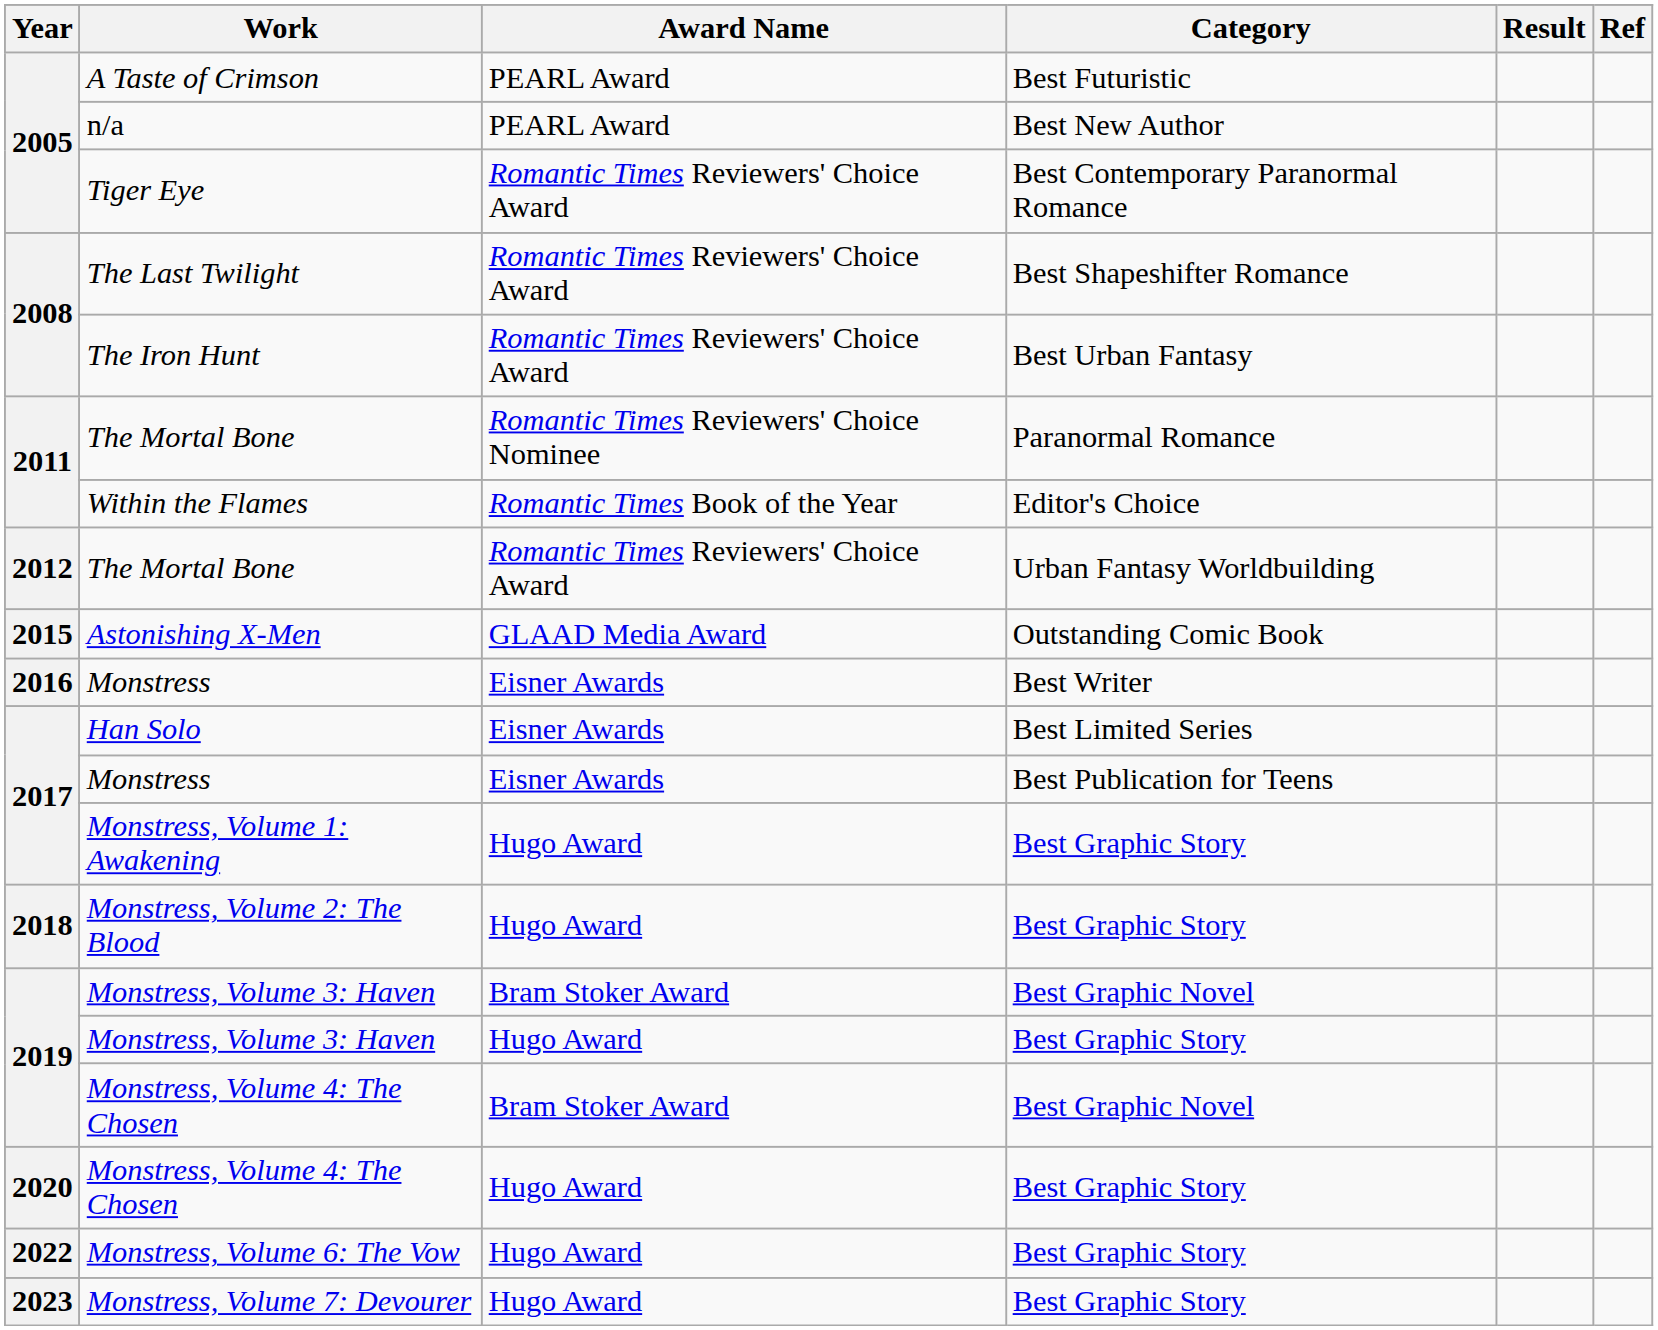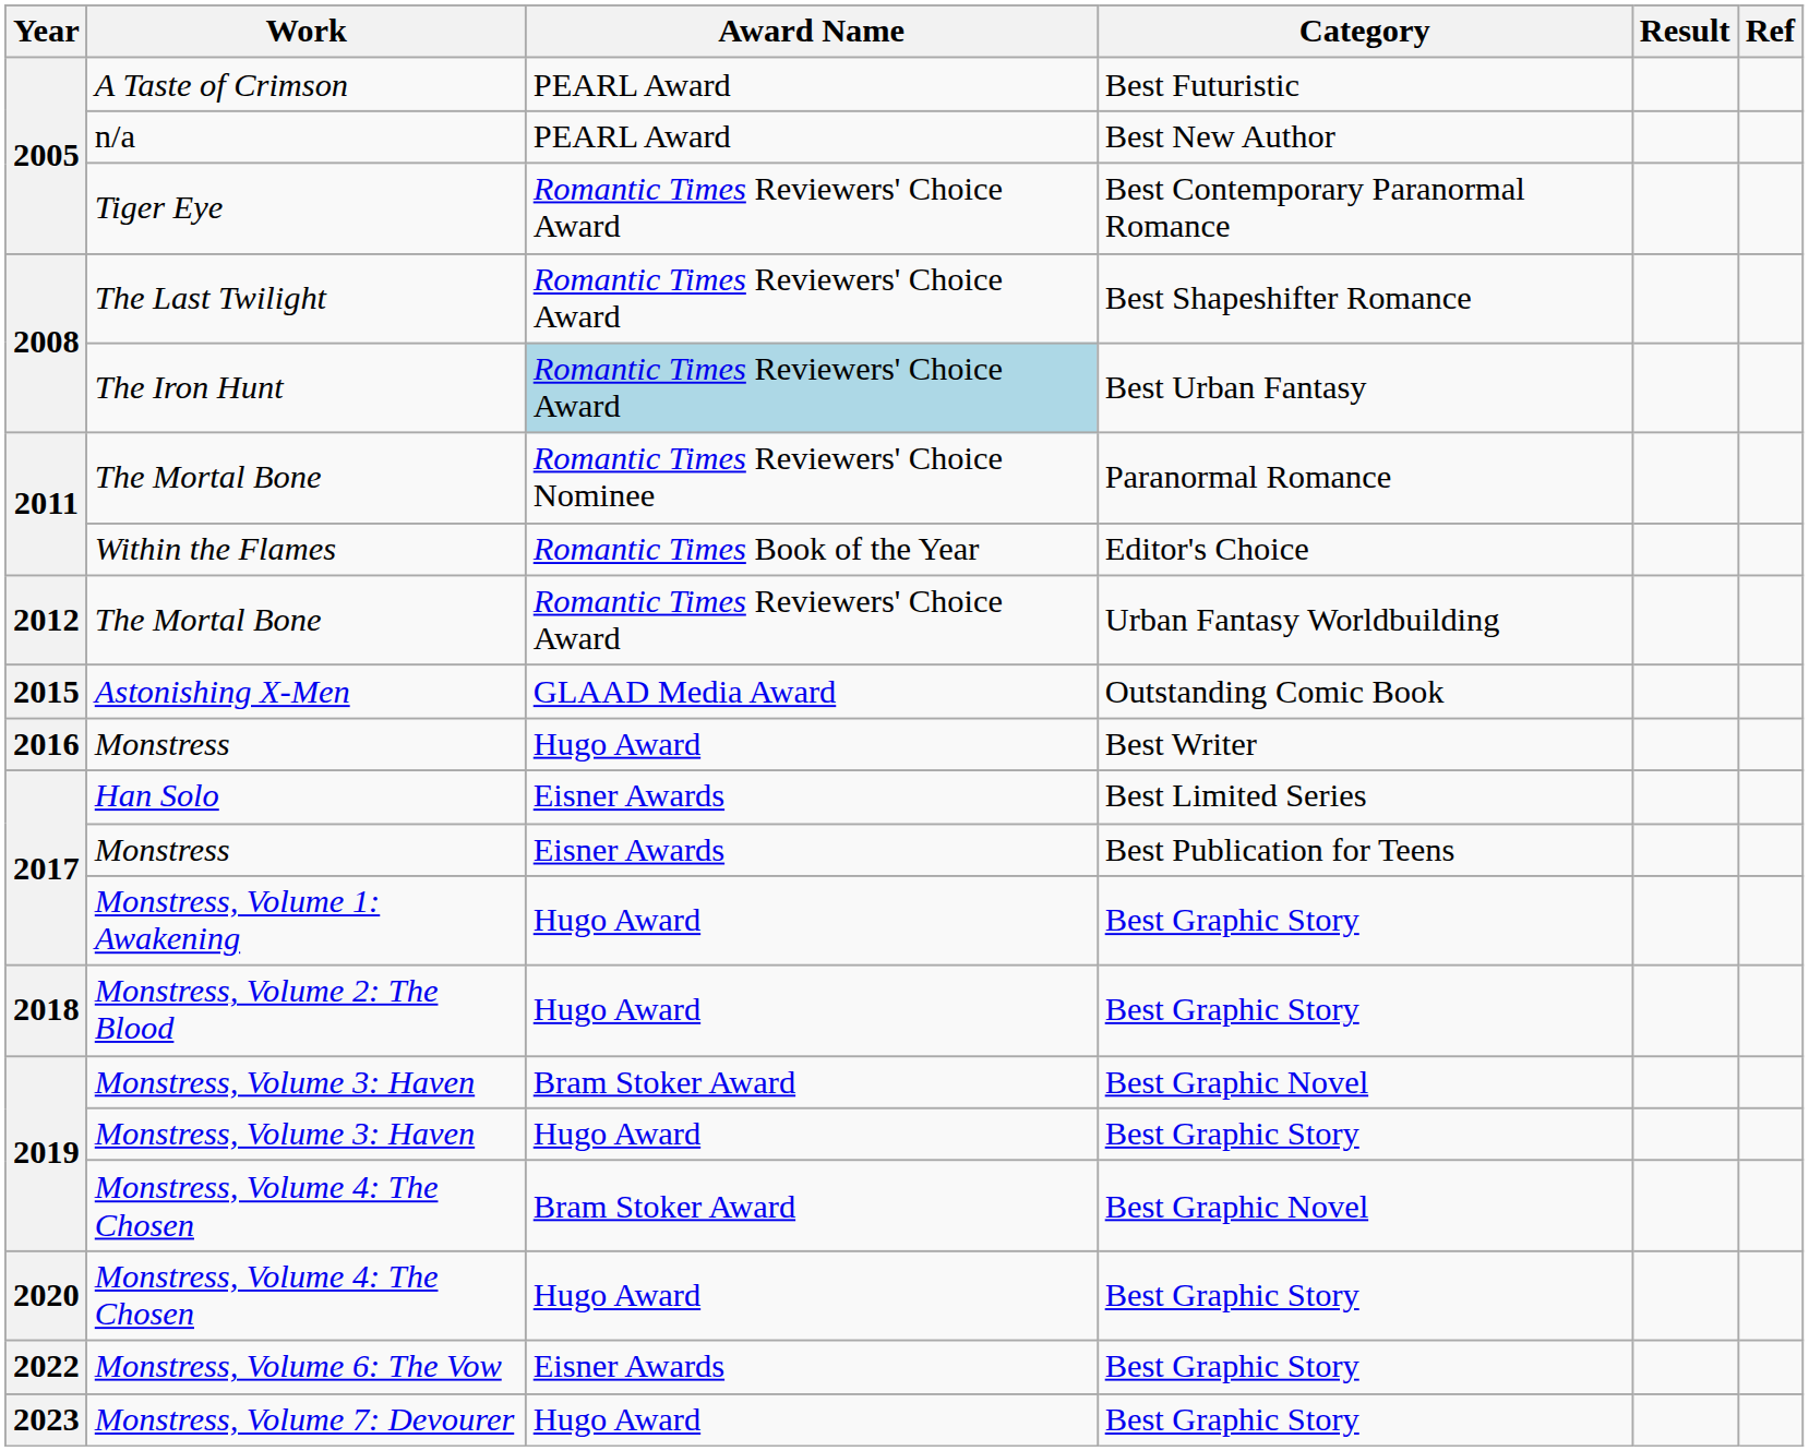The Iron Hunt | Award Name: no background -> lightblue background
Monstress / Best Writer | Award Name: Eisner Awards -> Hugo Award
Monstress, Volume 6: The Vow | Award Name: Hugo Award -> Eisner Awards
